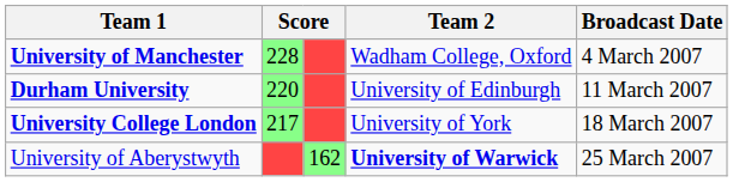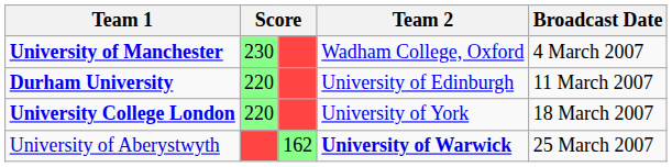University of Manchester | column 2: 228 -> 230
University College London | column 2: 217 -> 220
